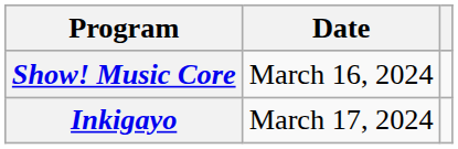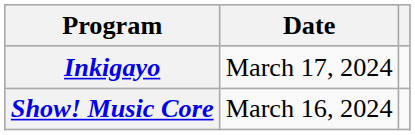rows swapped: Show! Music Core <-> Inkigayo
